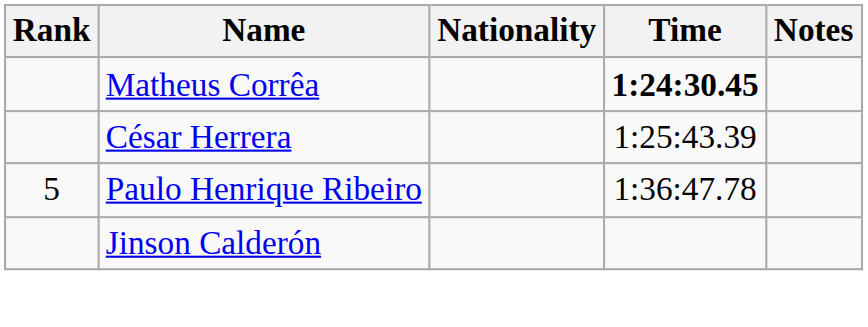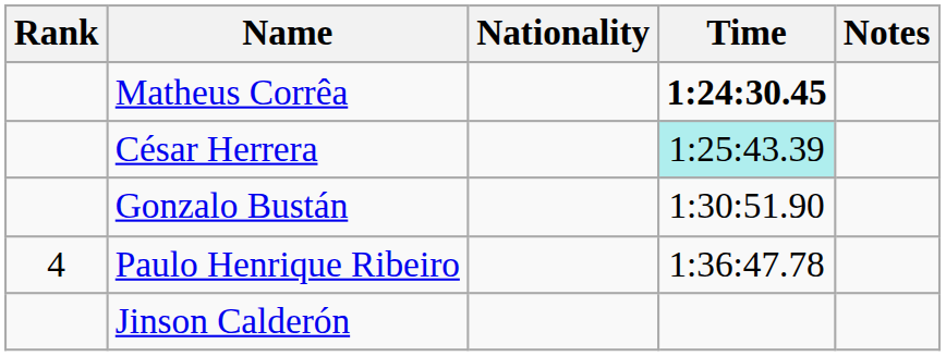César Herrera | Time: no background -> paleturquoise background
+ row: Gonzalo Bustán | 1:30:51.90
Paulo Henrique Ribeiro | Rank: 5 -> 4
